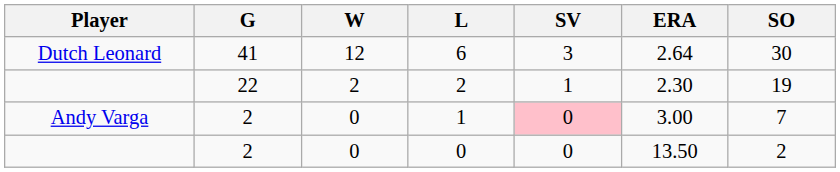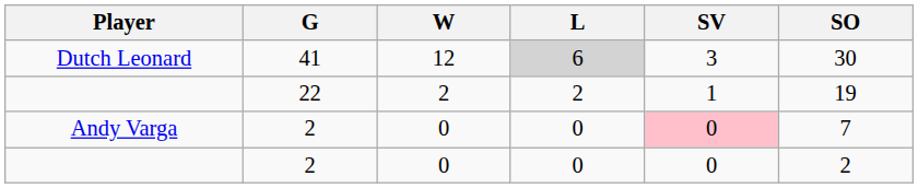- column: ERA | 2.64 | 2.30 | 3.00 | 13.50
Dutch Leonard | L: no background -> lightgrey background
Andy Varga | L: 1 -> 0
